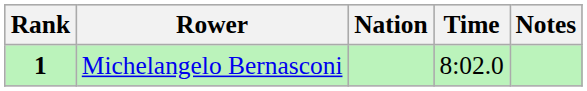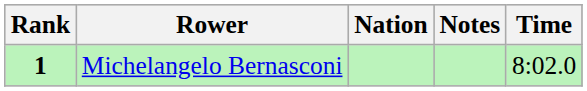columns swapped: Time <-> Notes
